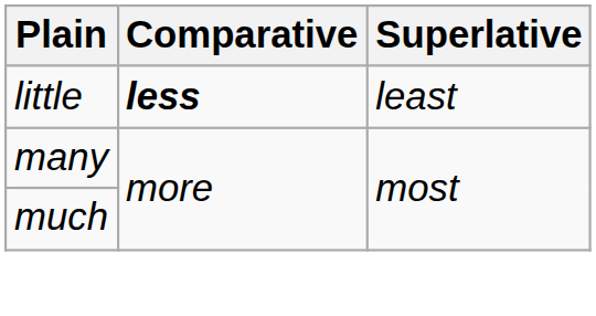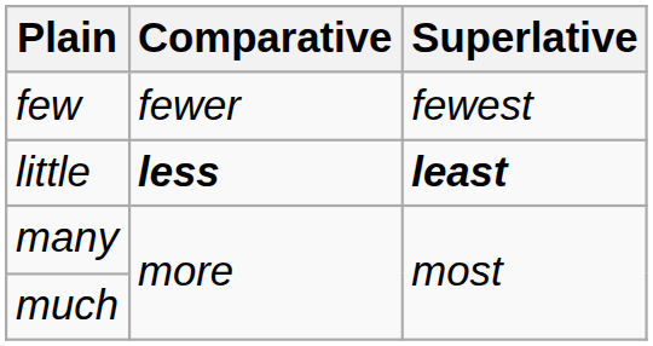+ row: few | fewer | fewest
little | Superlative: normal -> bold
